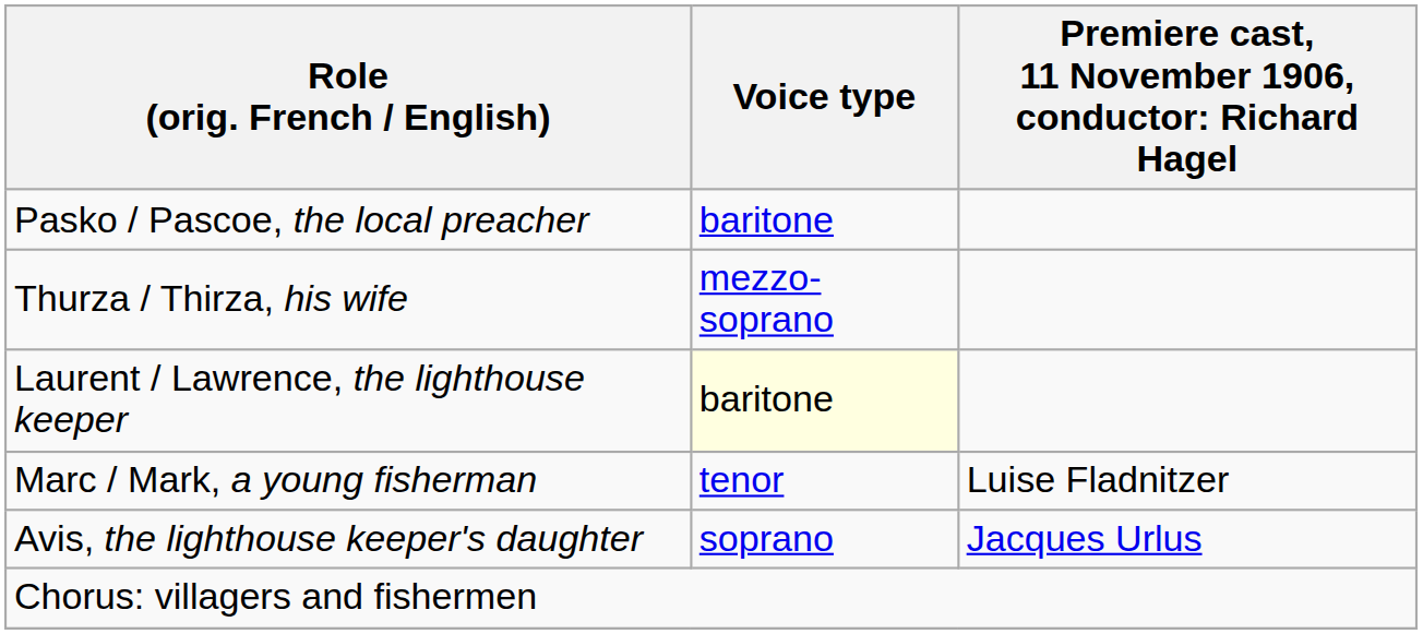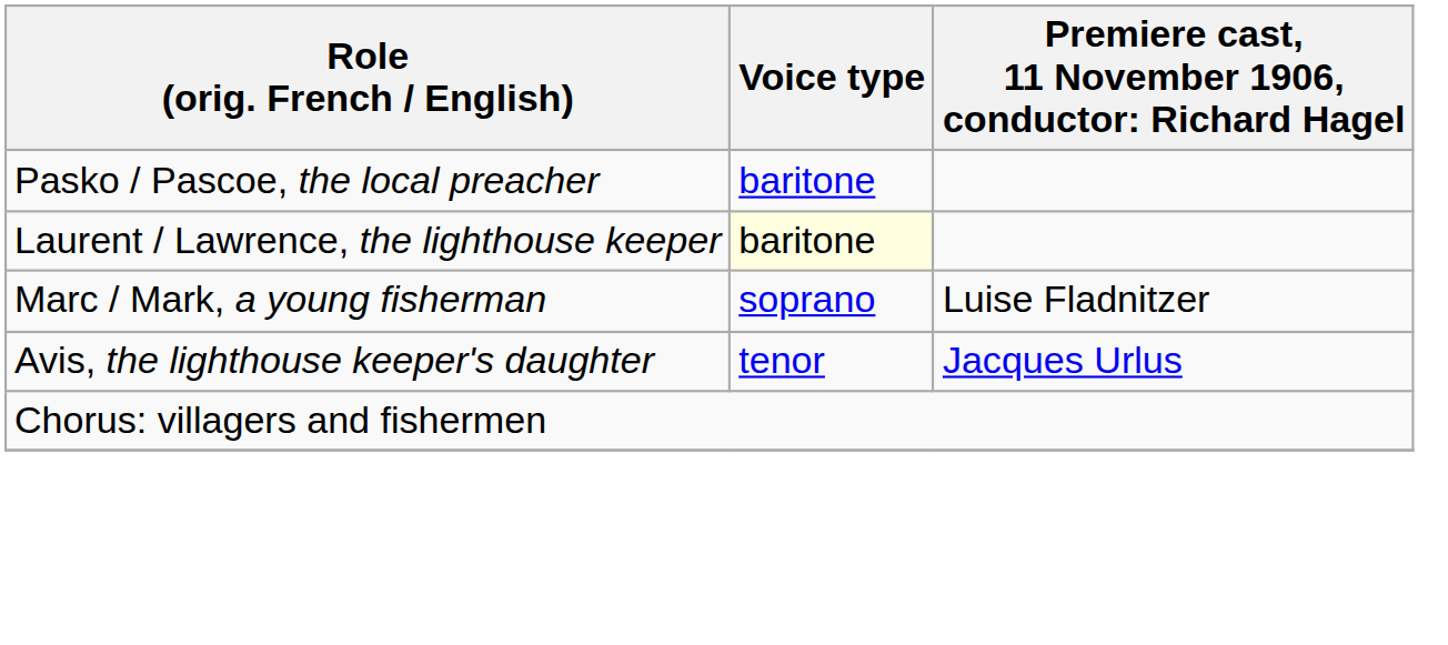- row: Thurza / Thirza, his wife | mezzo-soprano
Marc / Mark, a young fisherman | Voice type: tenor -> soprano
Avis, the lighthouse keeper's daughter | Voice type: soprano -> tenor
